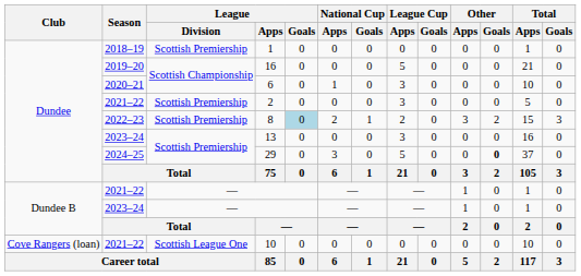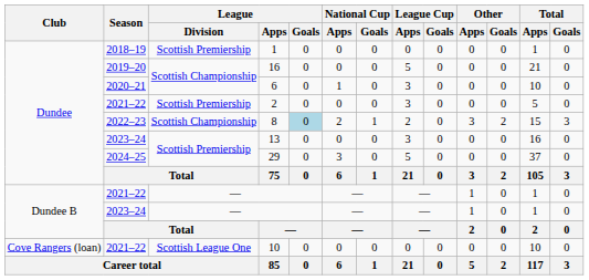8 | League / Division: Scottish Premiership -> Scottish Championship
29 | Other / Goals: bold -> normal
